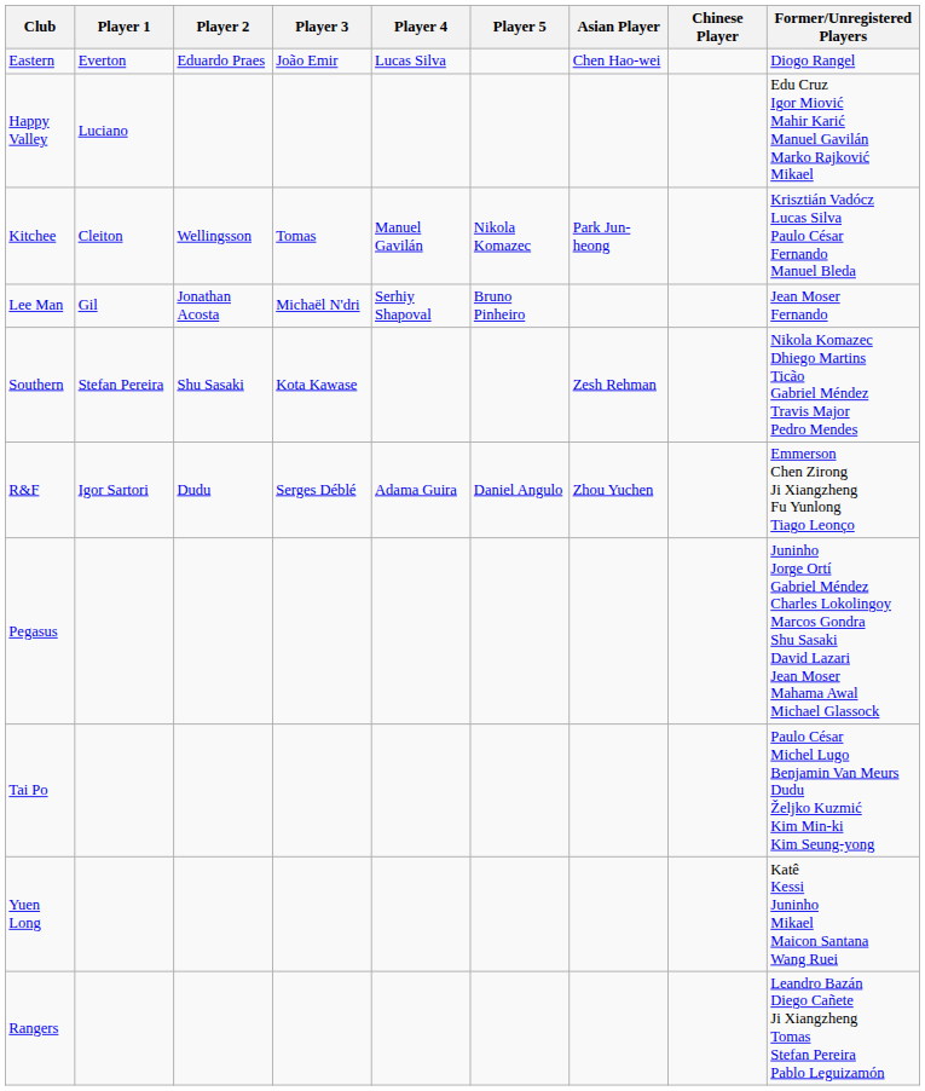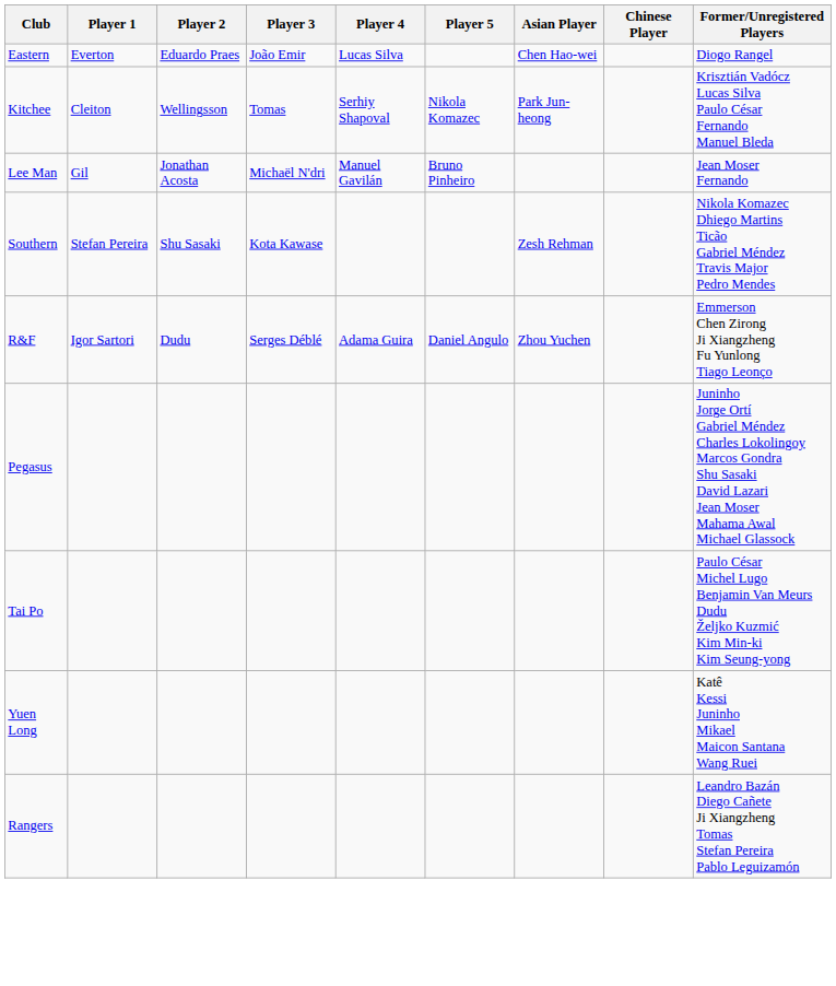- row: Happy Valley | Luciano | Edu Cruz Igor Miović Mahir Karić Manuel Gavilán Marko Rajković Mikael
Kitchee | Player 4: Manuel Gavilán -> Serhiy Shapoval
Lee Man | Player 4: Serhiy Shapoval -> Manuel Gavilán
